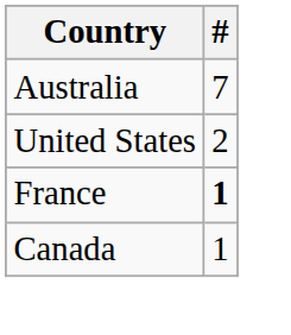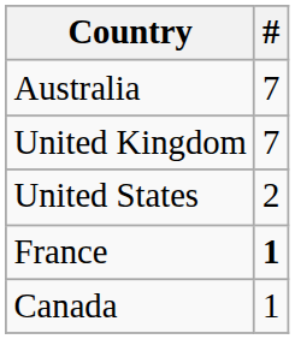+ row: United Kingdom | 7
